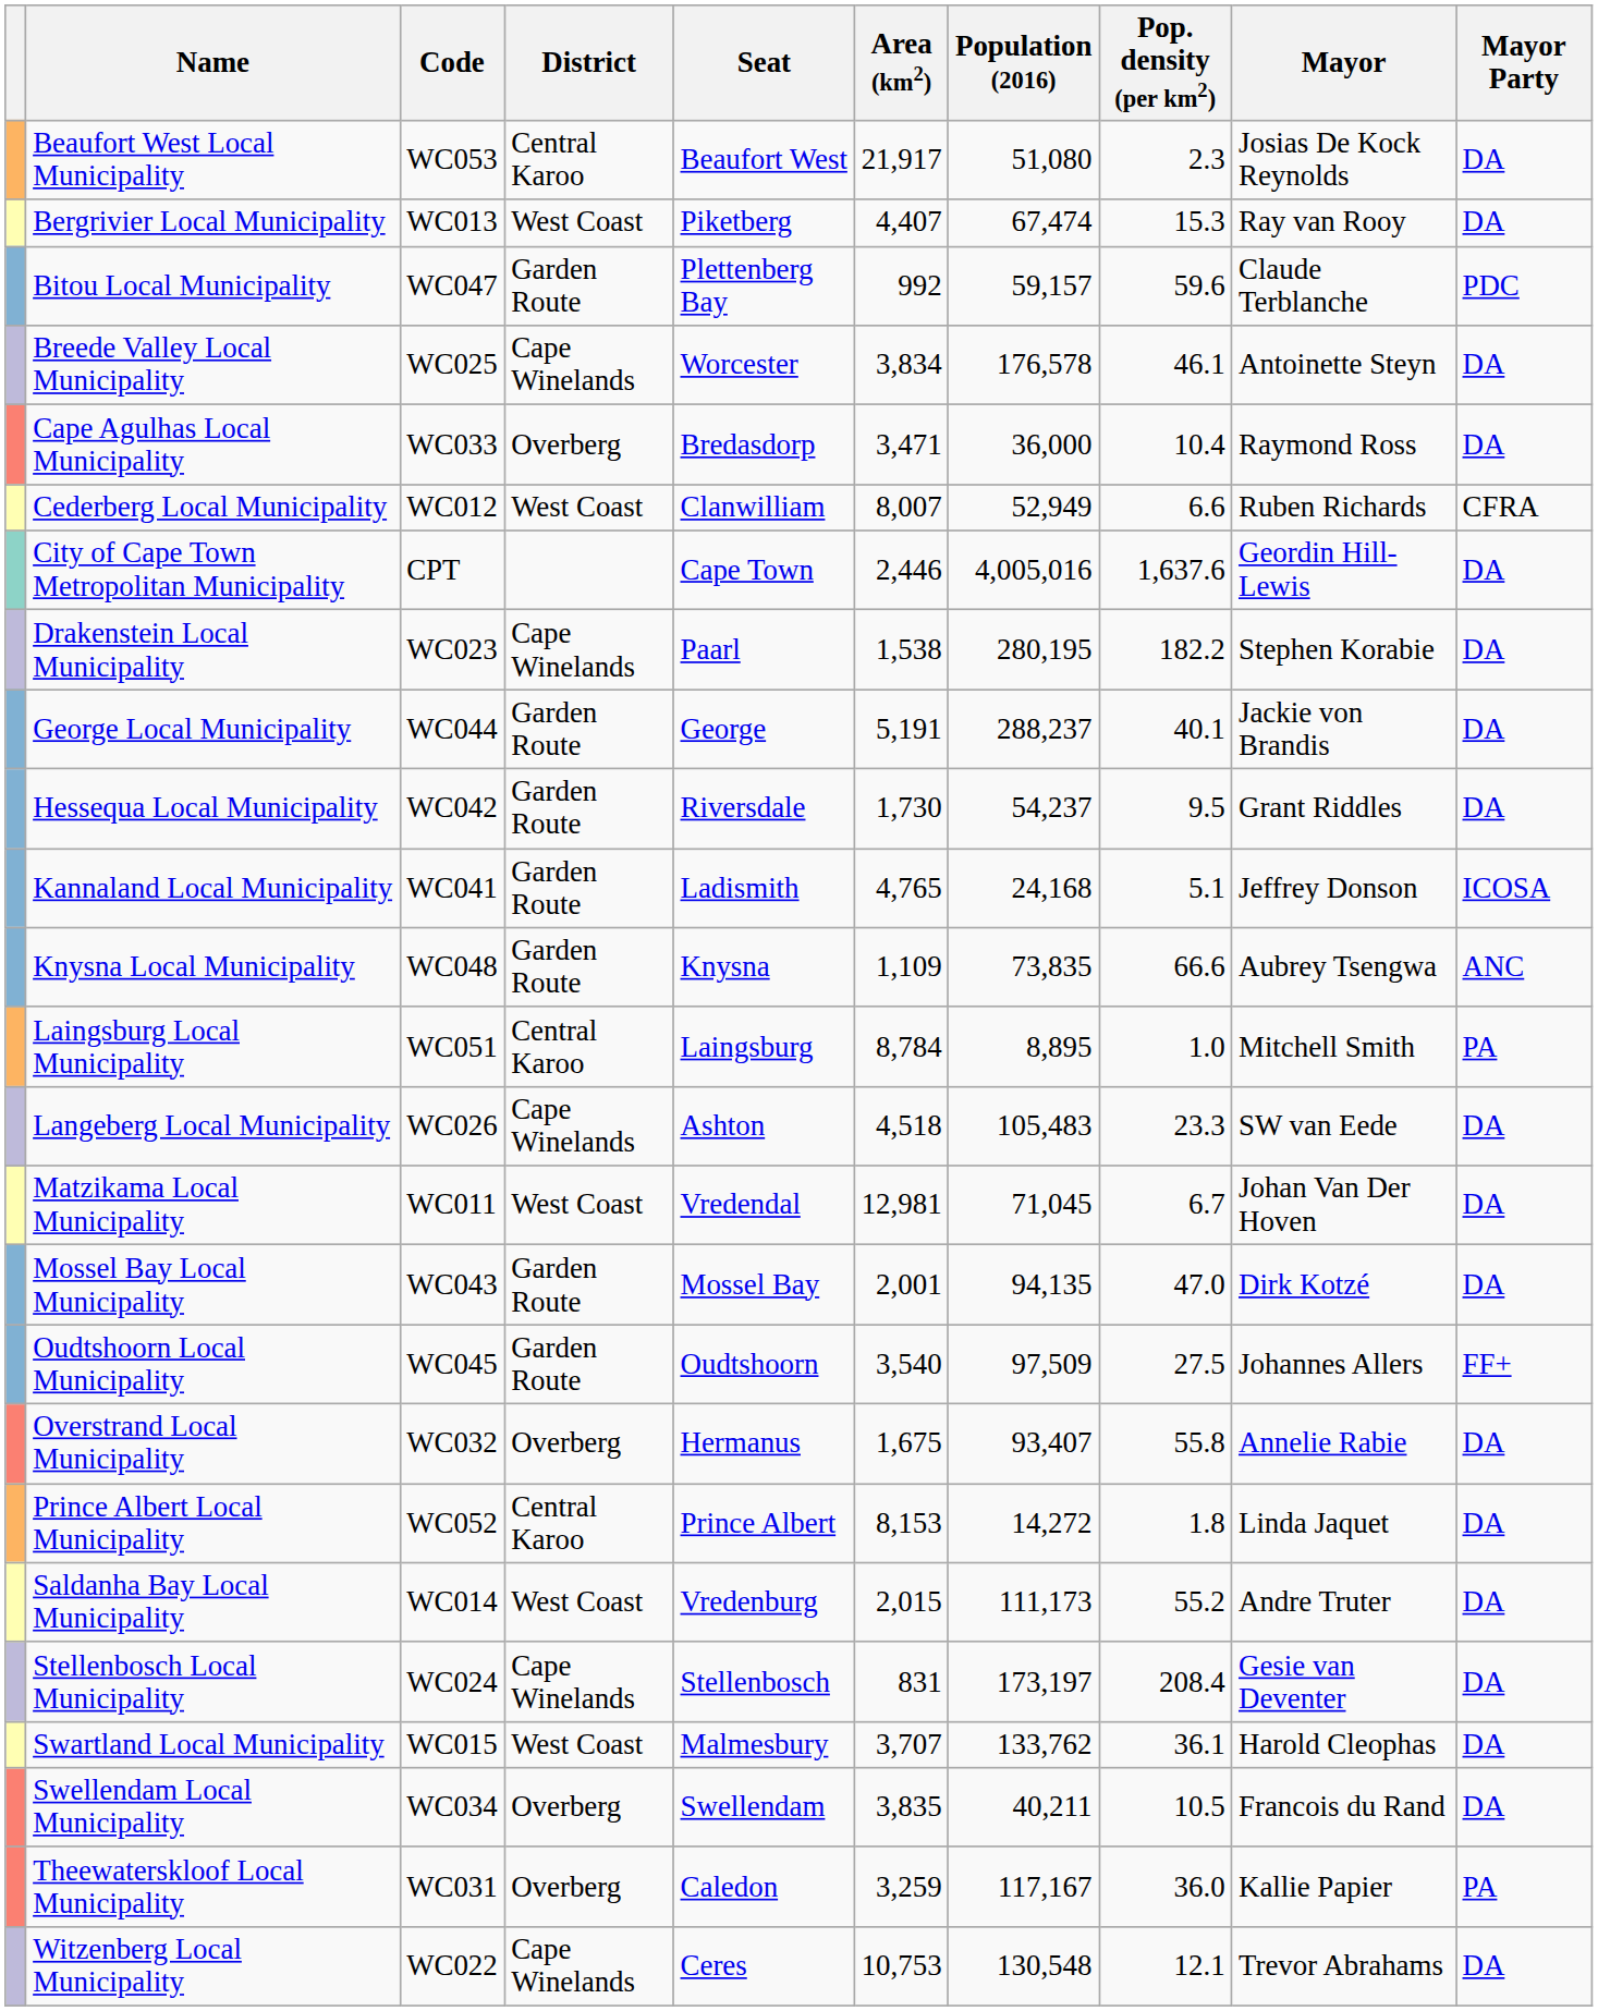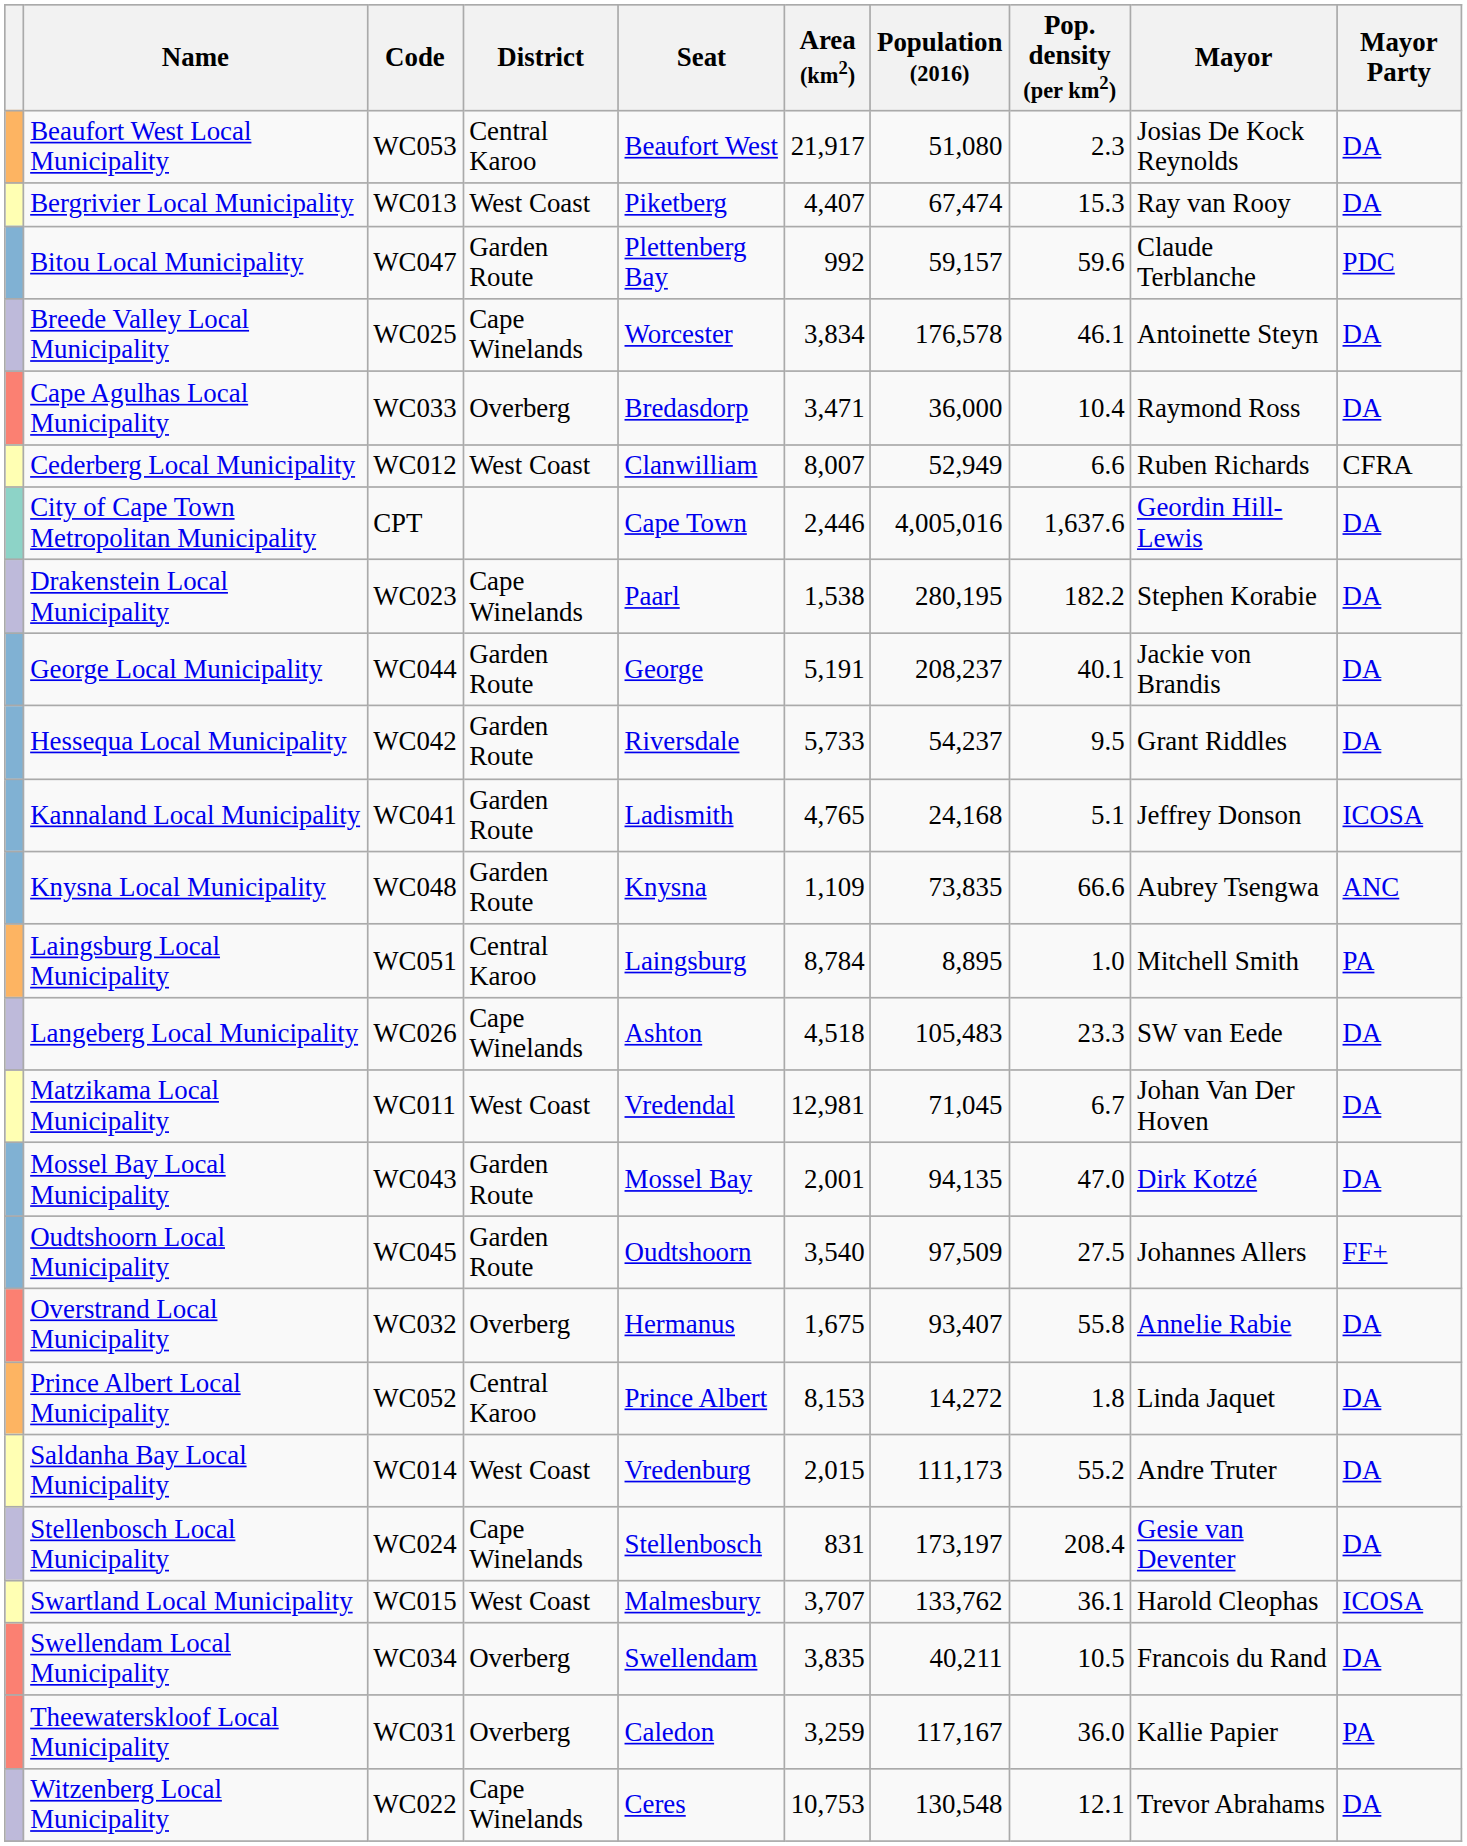George Local Municipality | Population (2016): 288,237 -> 208,237
Hessequa Local Municipality | Area (km2): 1,730 -> 5,733
Swartland Local Municipality | Mayor Party: DA -> ICOSA
